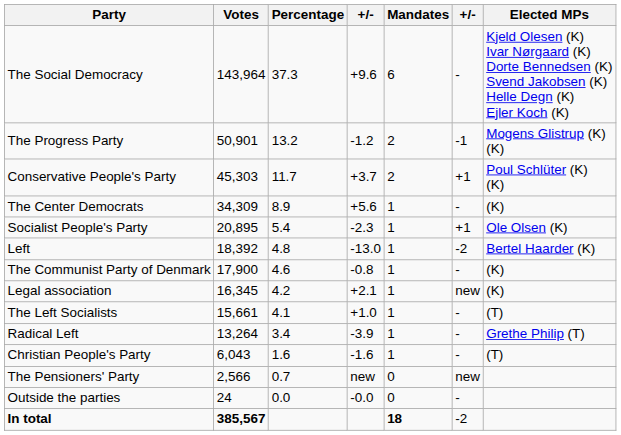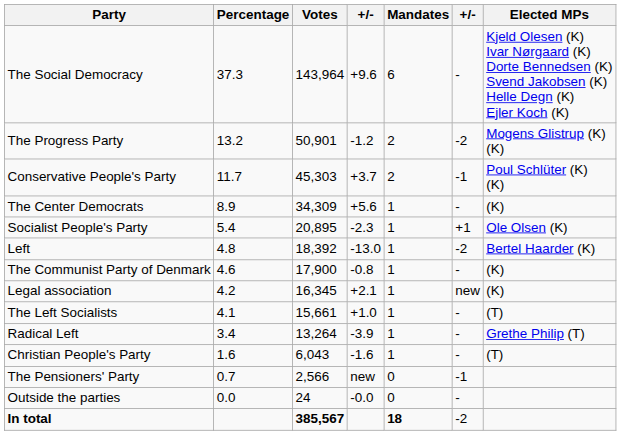columns swapped: Votes <-> Percentage
The Progress Party | column 6: -1 -> -2
Conservative People's Party | column 6: +1 -> -1
The Pensioners' Party | column 6: new -> -1
